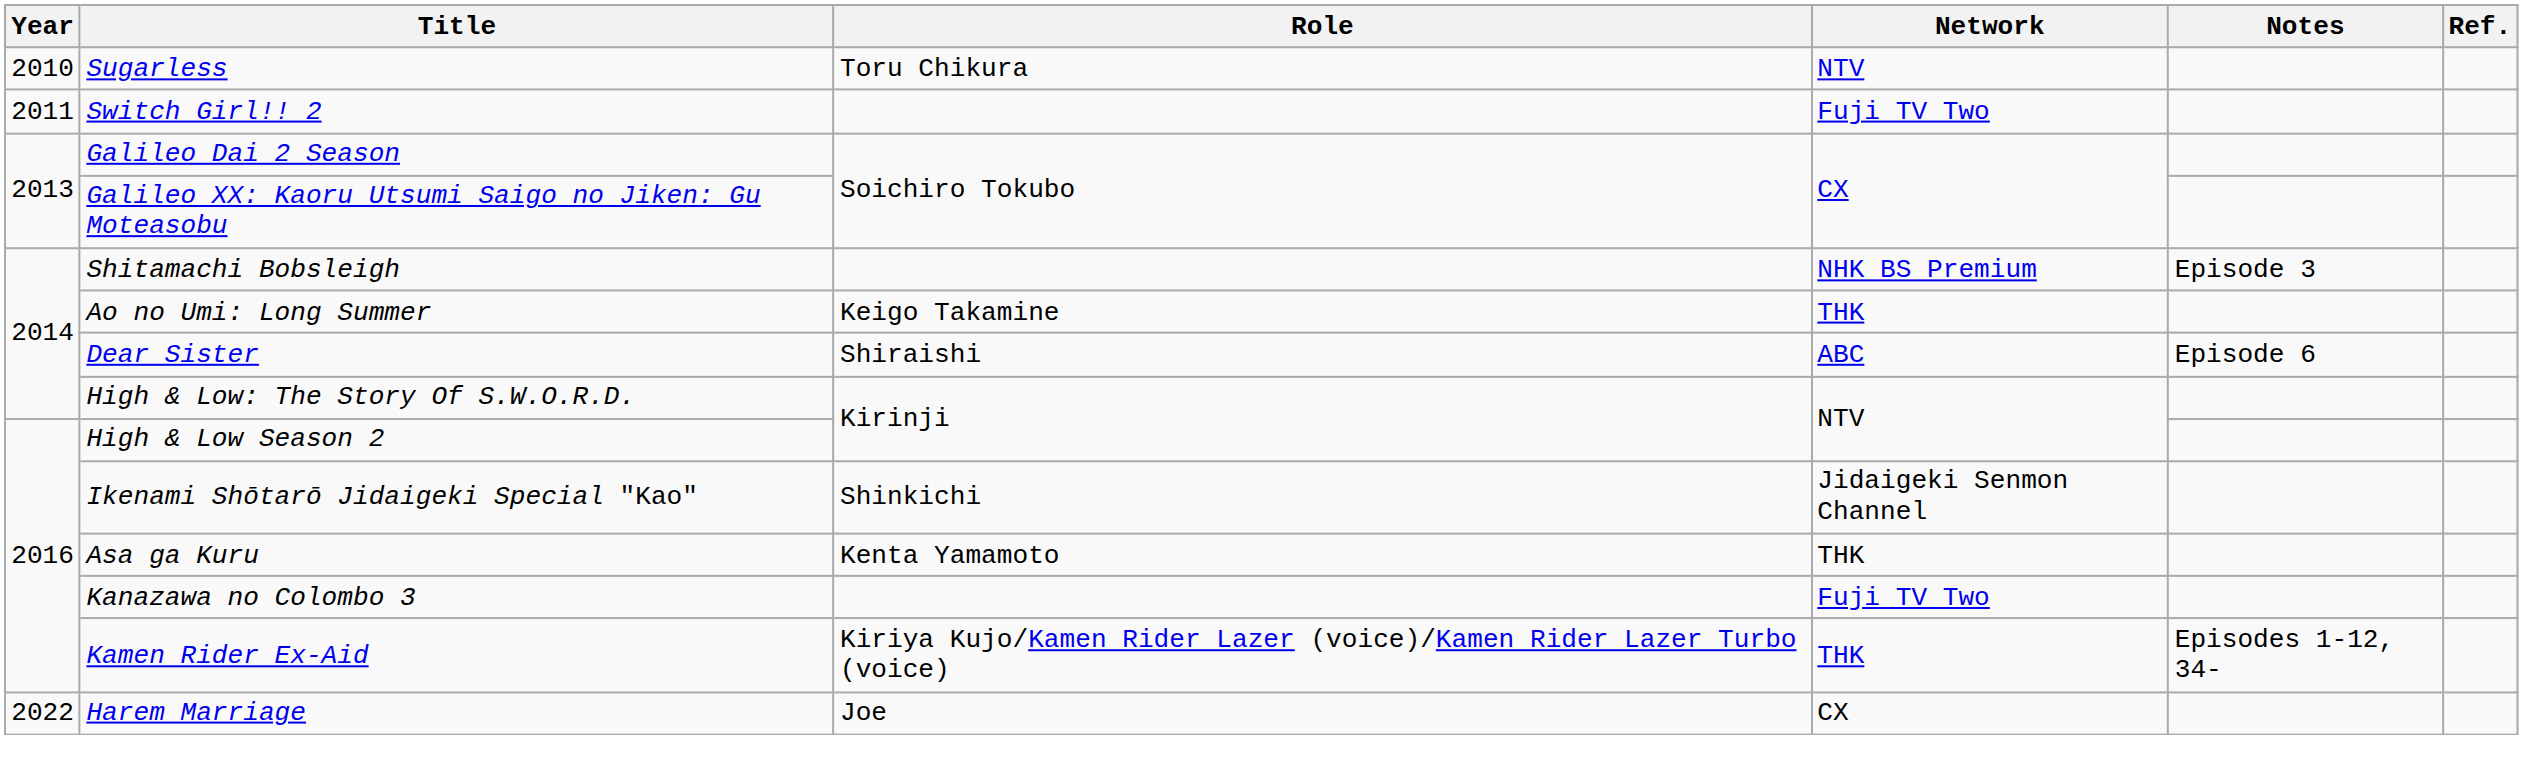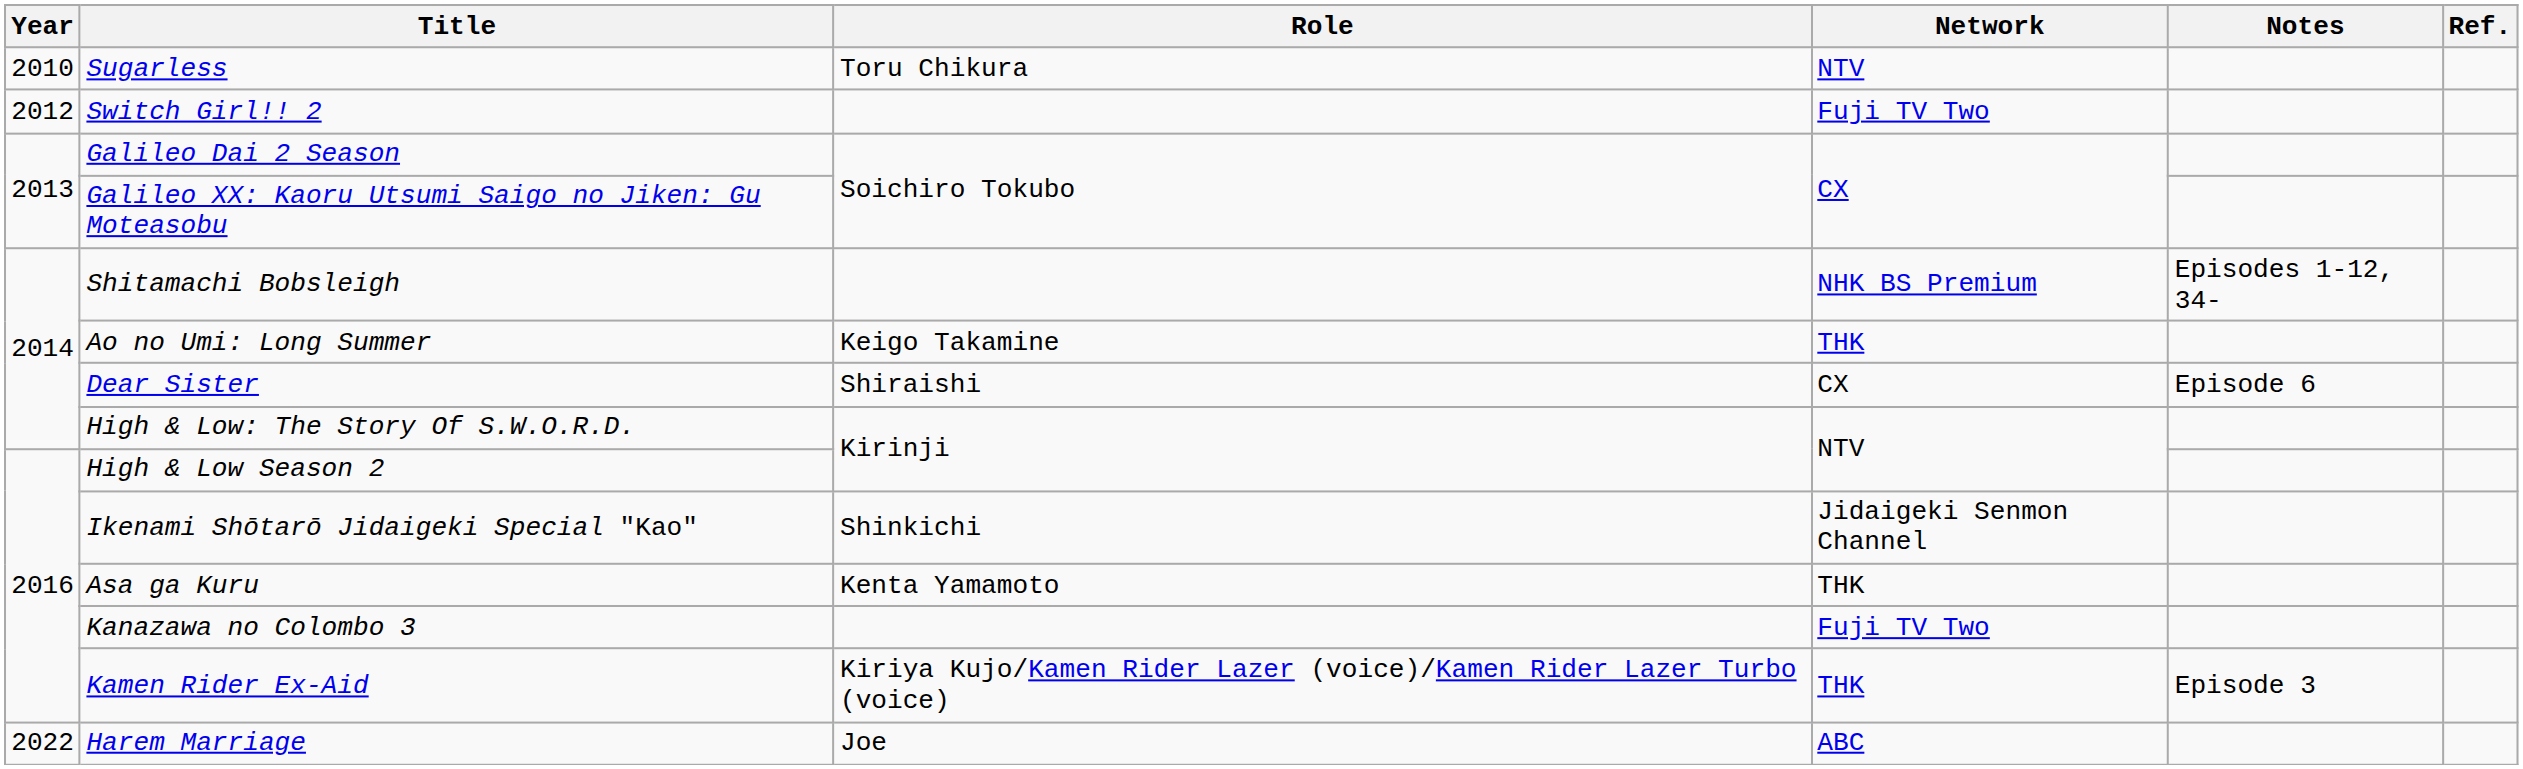Switch Girl!! 2 | Year: 2011 -> 2012
Shitamachi Bobsleigh | Notes: Episode 3 -> Episodes 1-12, 34-
Dear Sister | Network: ABC -> CX
Kamen Rider Ex-Aid | Notes: Episodes 1-12, 34- -> Episode 3
Harem Marriage | Network: CX -> ABC
